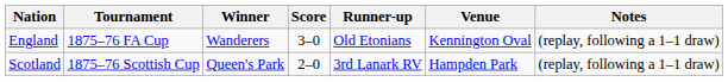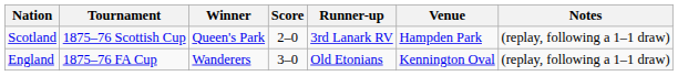rows swapped: England <-> Scotland
